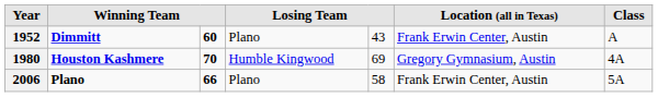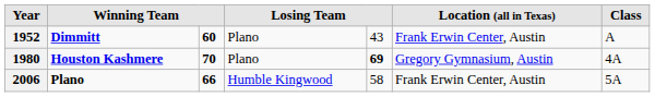1980 | column 4: Humble Kingwood -> Plano
1980 | column 5: normal -> bold
2006 | column 4: Plano -> Humble Kingwood
